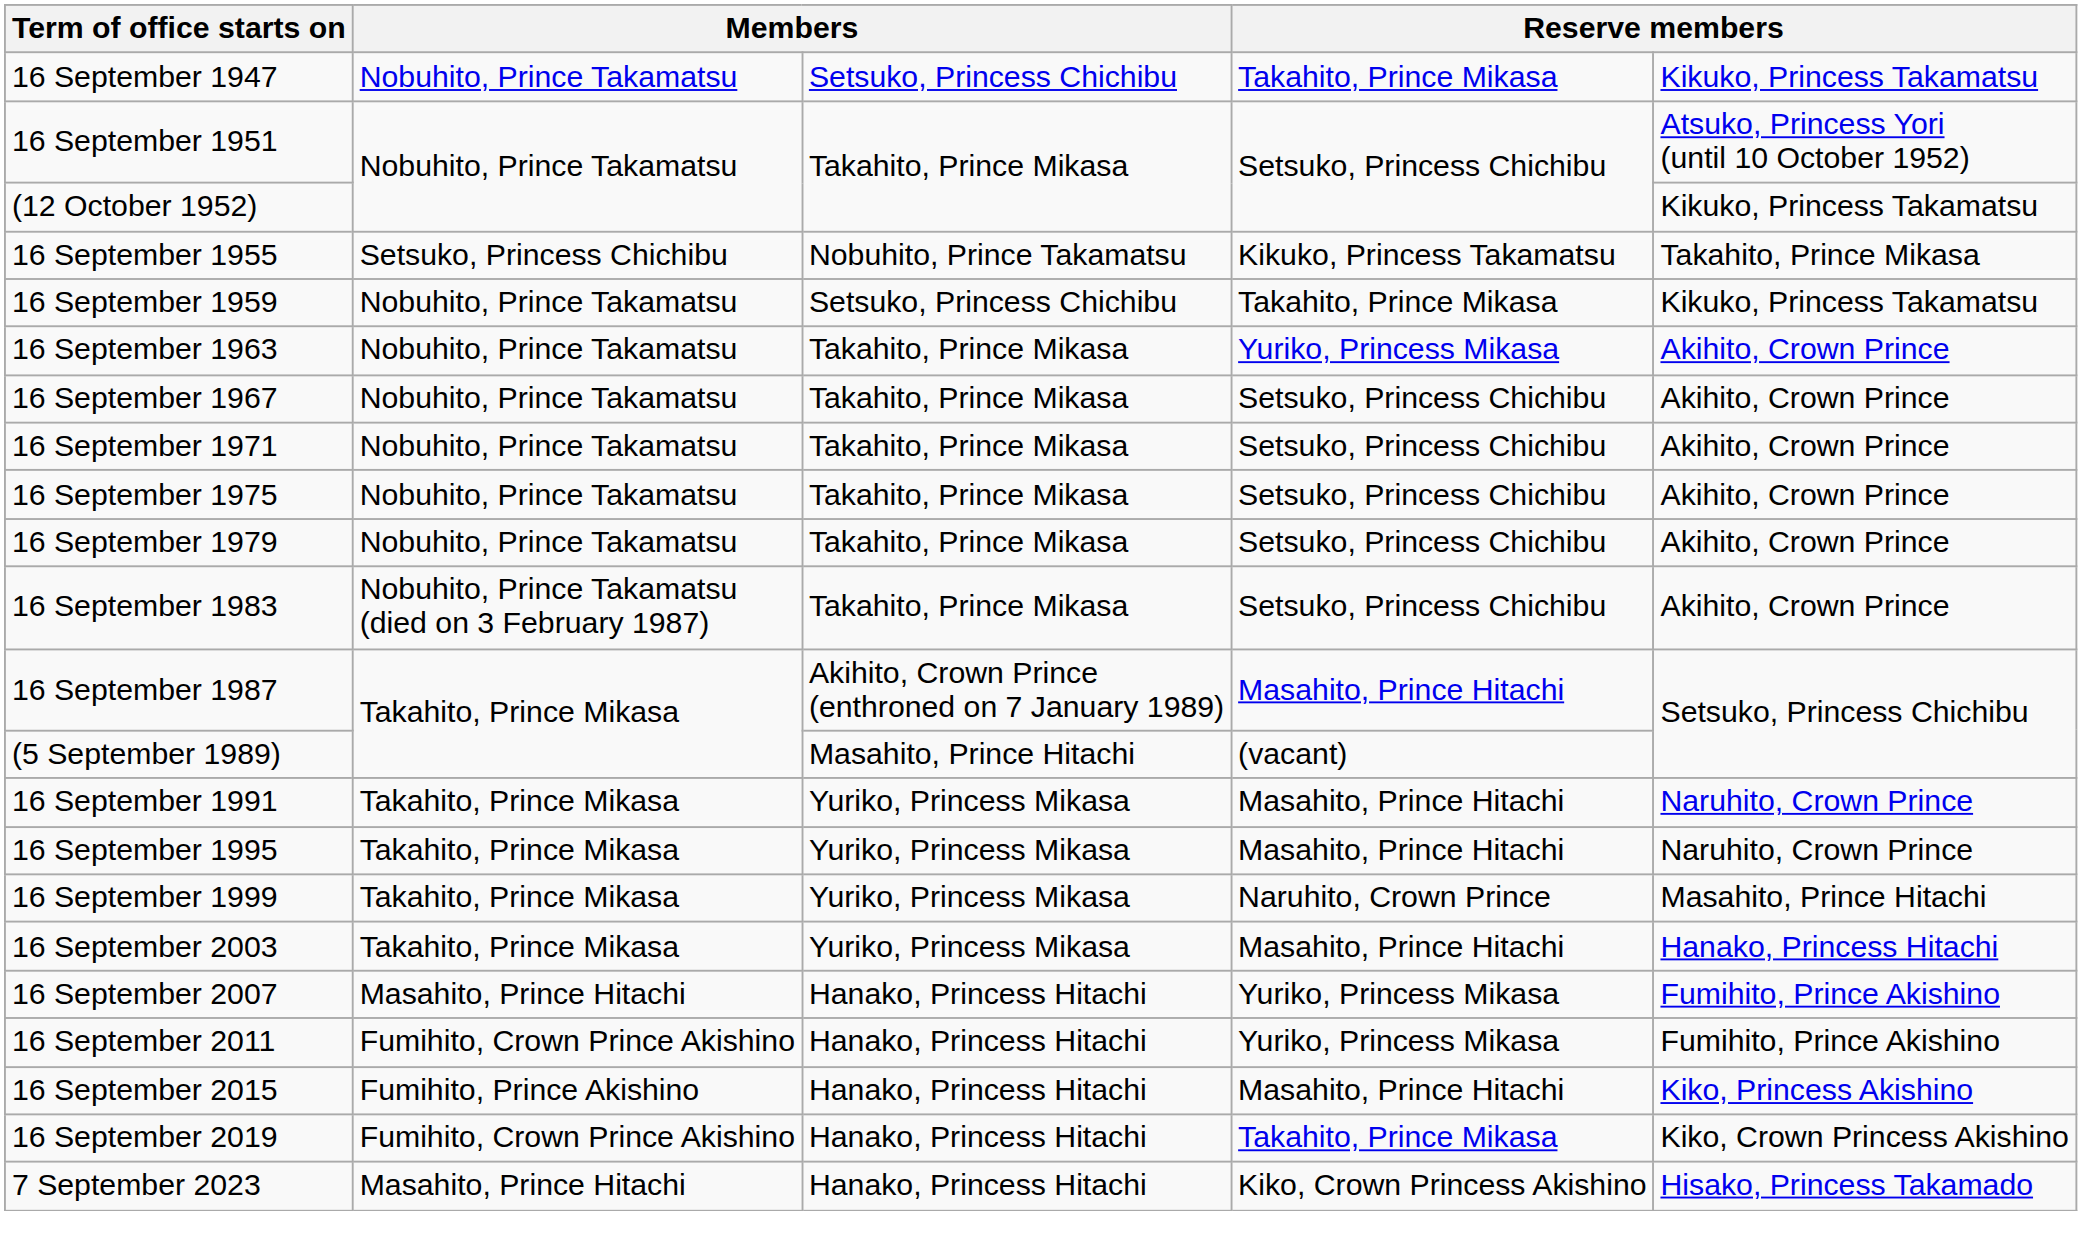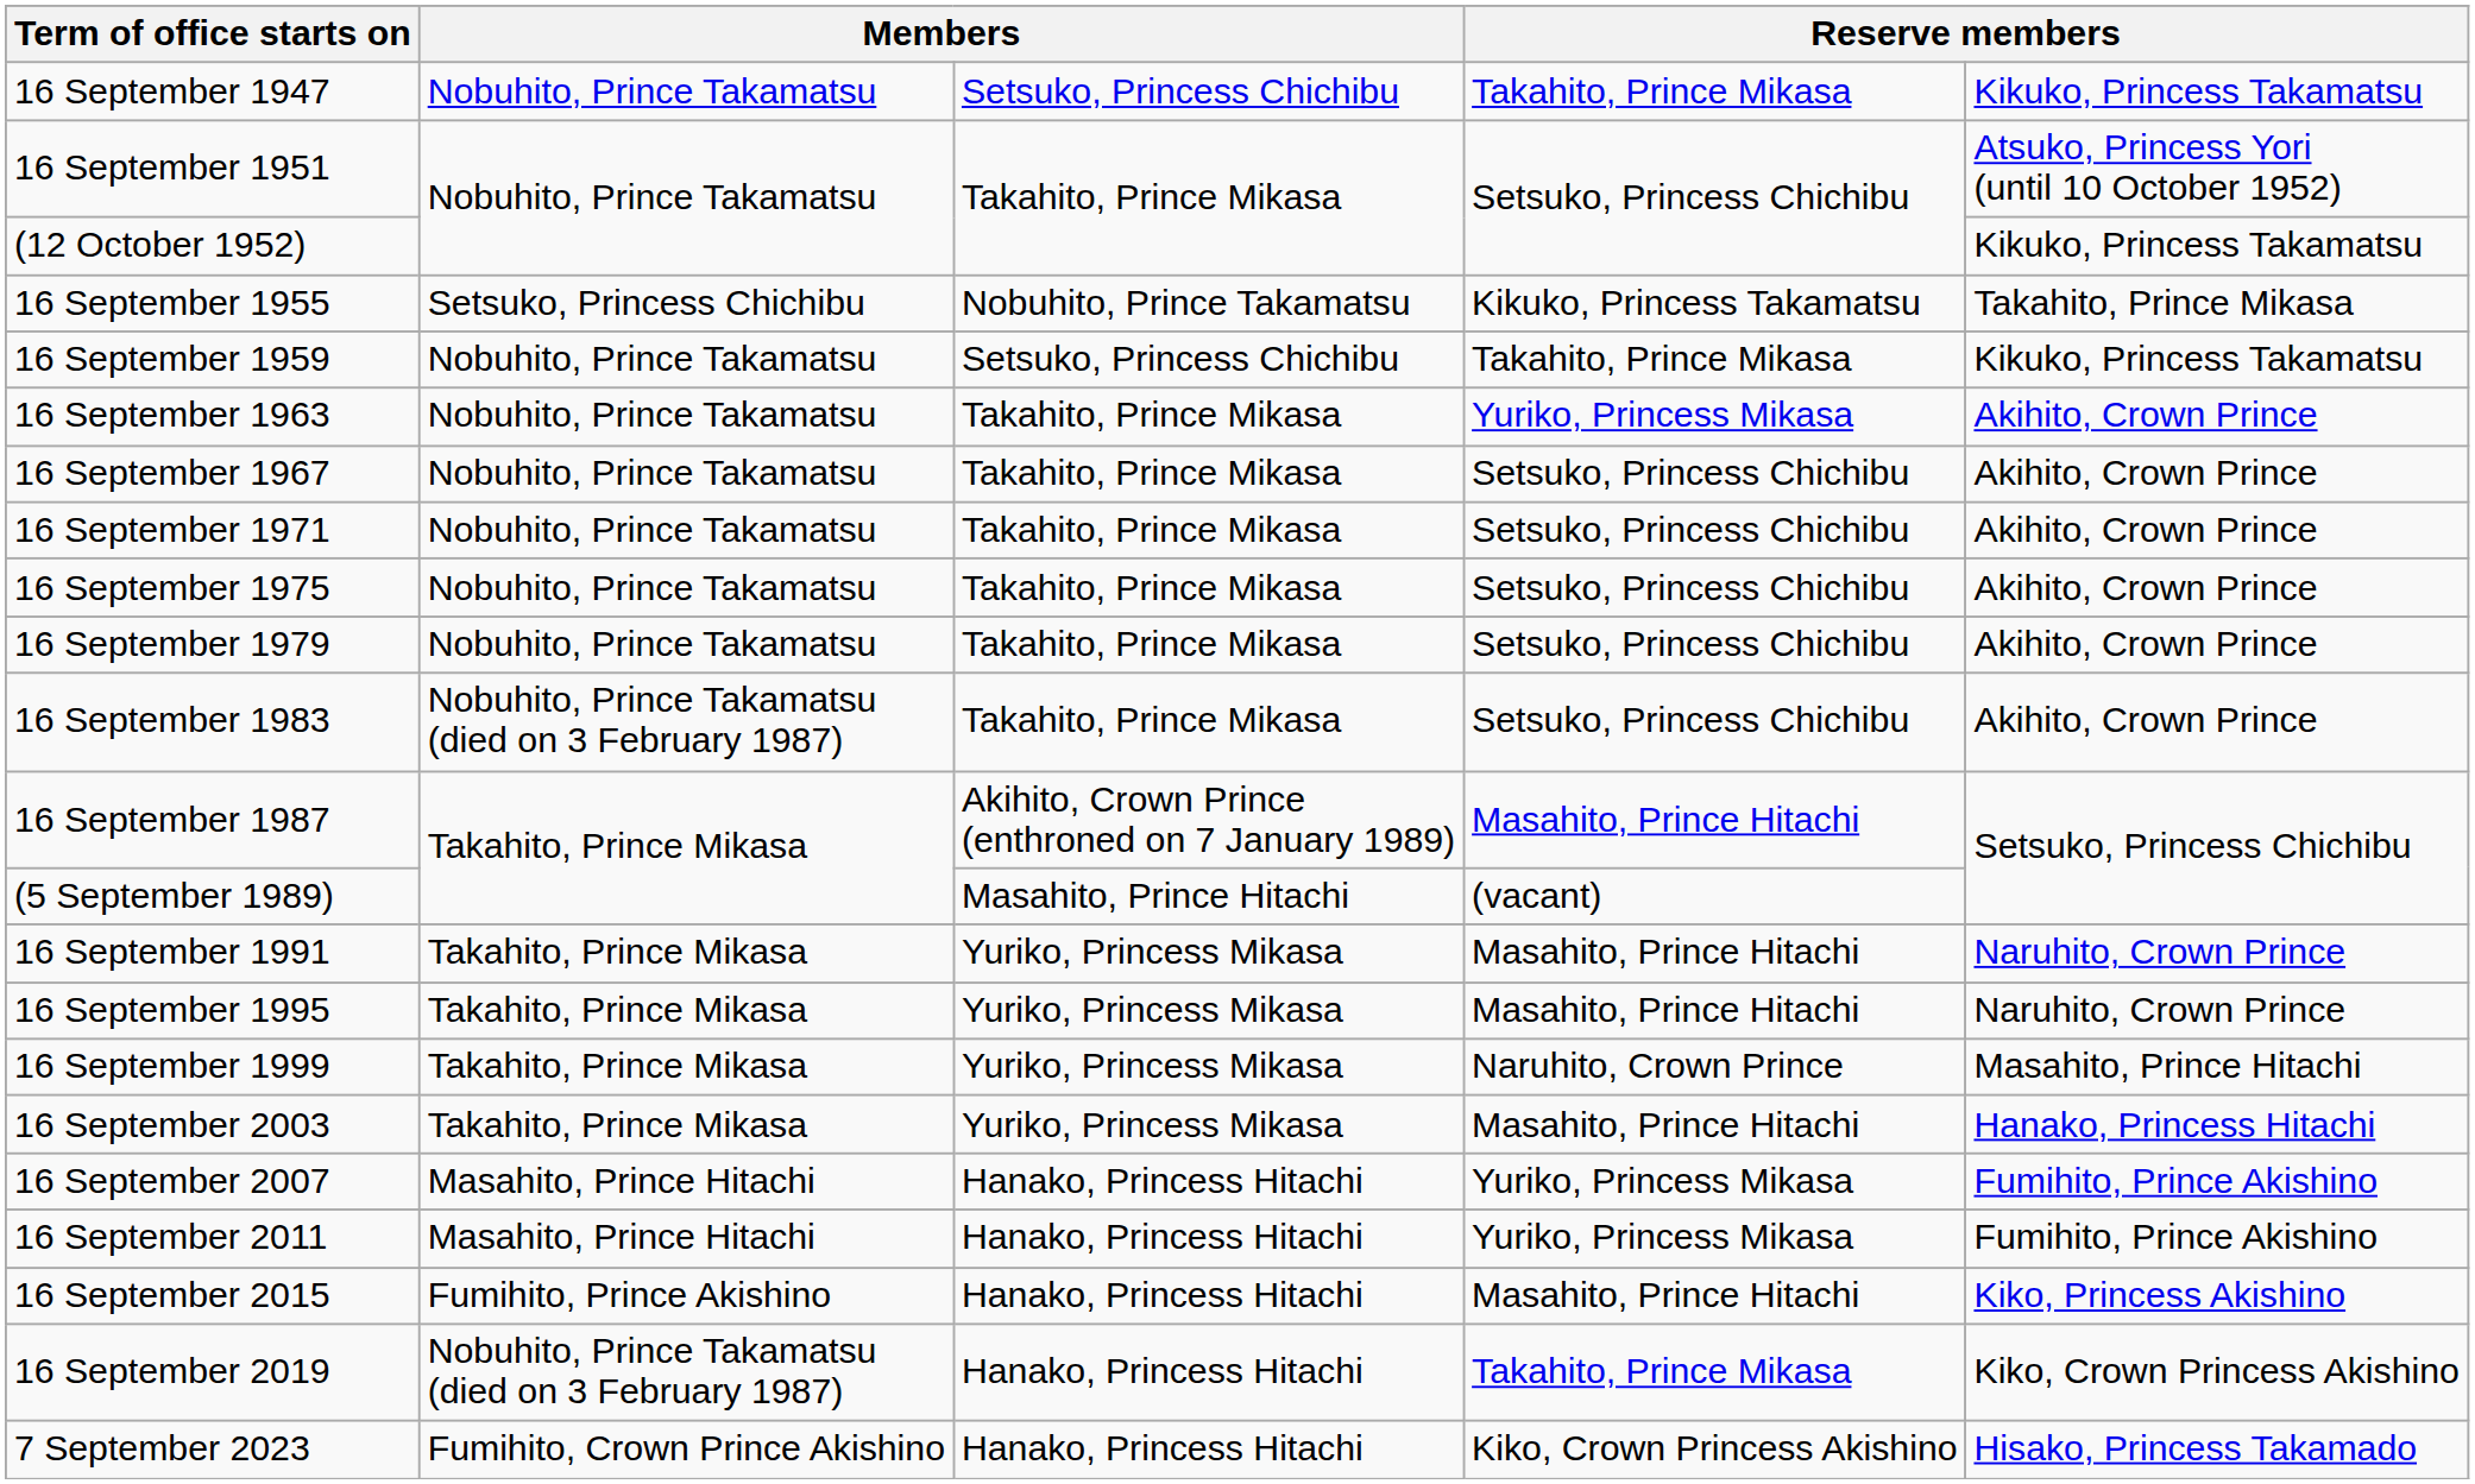16 September 2011 | column 2: Fumihito, Crown Prince Akishino -> Masahito, Prince Hitachi
16 September 2019 | column 2: Fumihito, Crown Prince Akishino -> Nobuhito, Prince Takamatsu (died on 3 February 1987)
7 September 2023 | column 2: Masahito, Prince Hitachi -> Fumihito, Crown Prince Akishino
